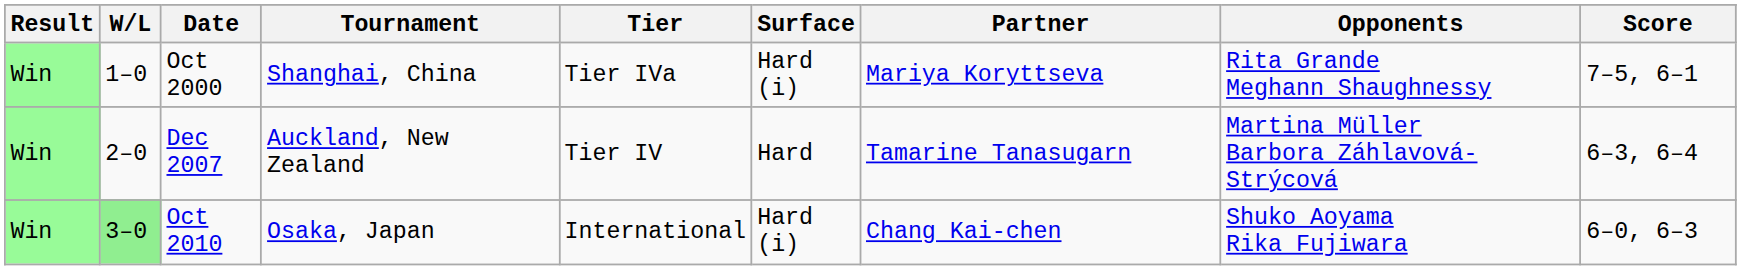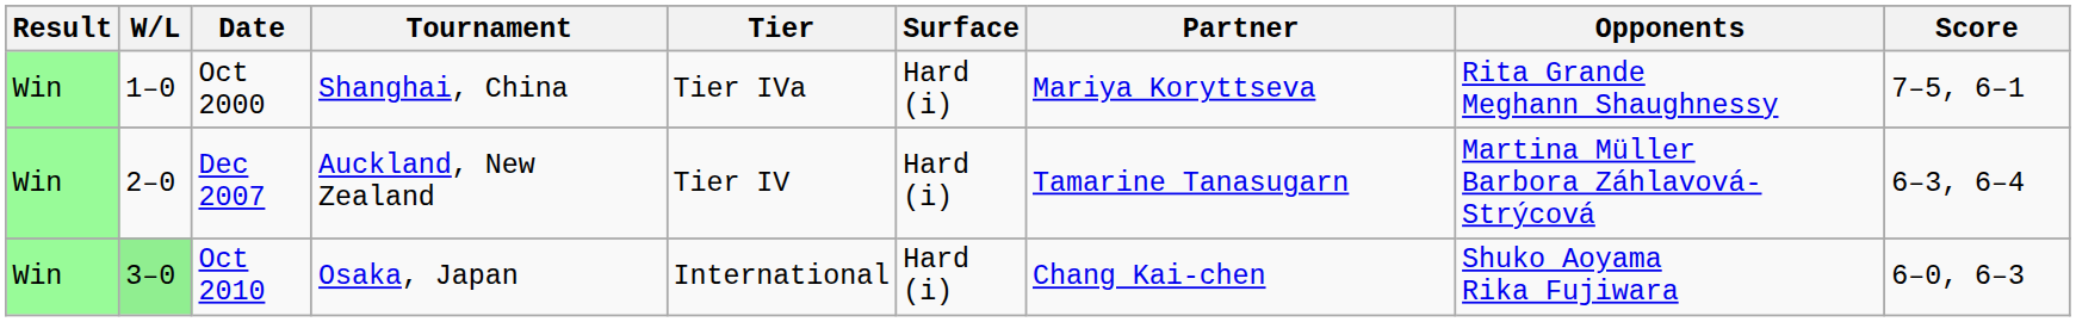Dec 2007 | Surface: Hard -> Hard (i)
